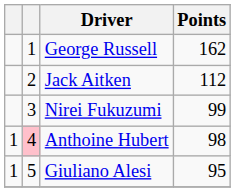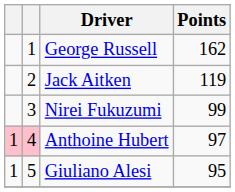Jack Aitken | Points: 112 -> 119
Anthoine Hubert | column 1: no background -> pink background
Anthoine Hubert | Points: 98 -> 97
